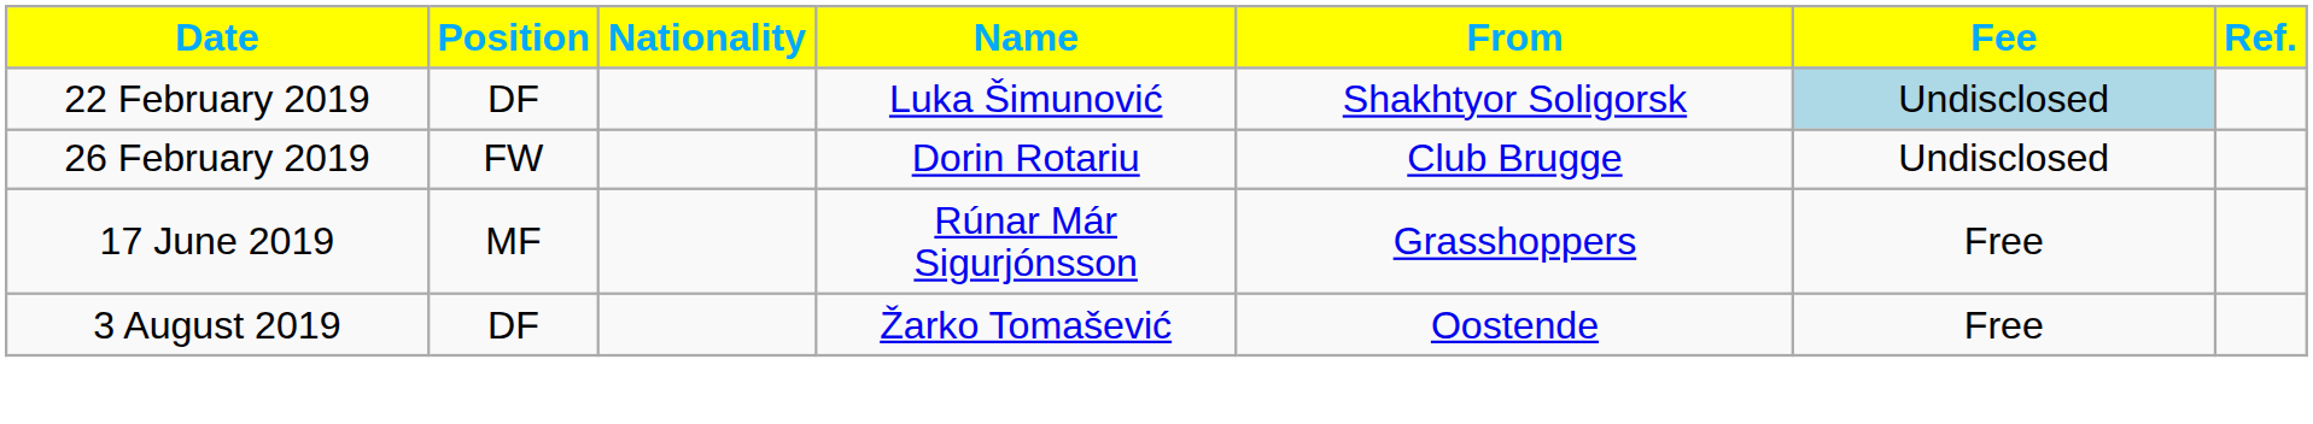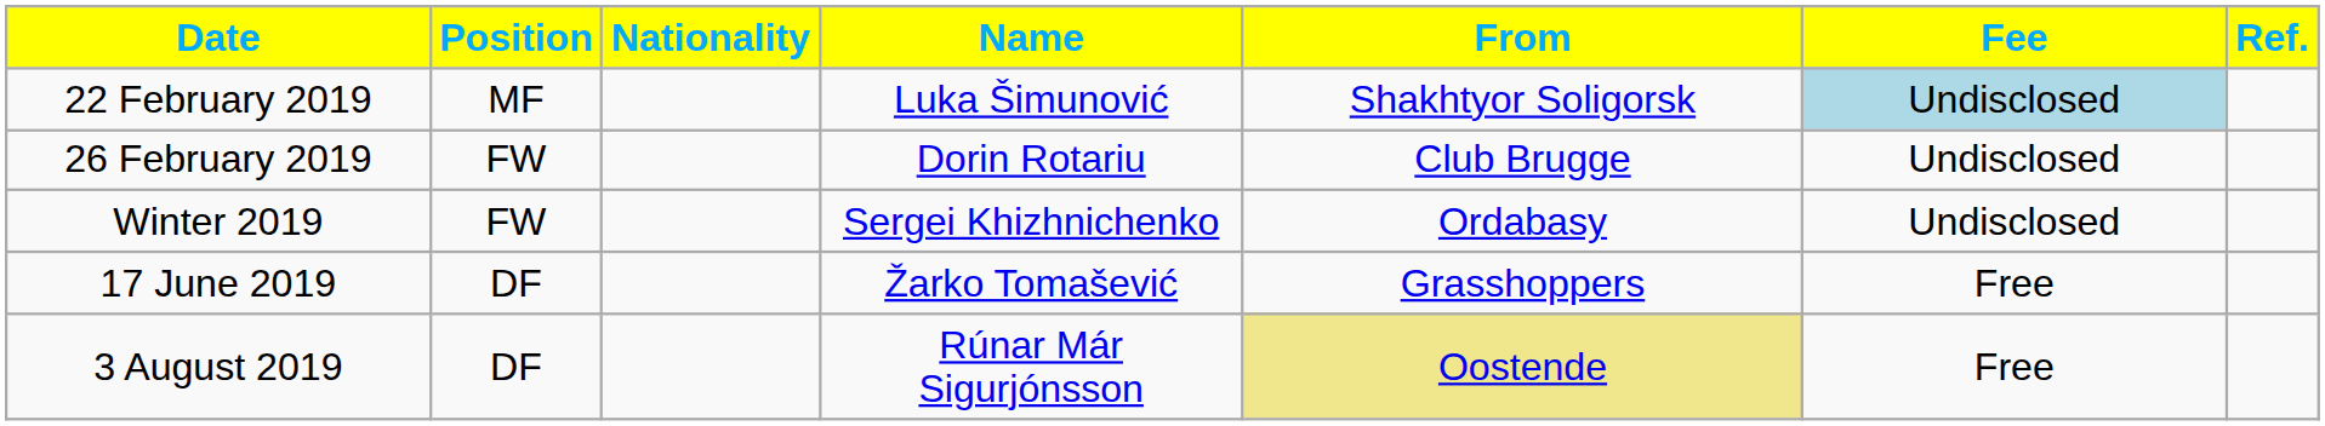22 February 2019 | Position: DF -> MF
+ row: Winter 2019 | FW | Sergei Khizhnichenko | Ordabasy | Undisclosed
17 June 2019 | Position: MF -> DF
17 June 2019 | Name: Rúnar Már Sigurjónsson -> Žarko Tomašević
3 August 2019 | Name: Žarko Tomašević -> Rúnar Már Sigurjónsson
3 August 2019 | From: no background -> khaki background
